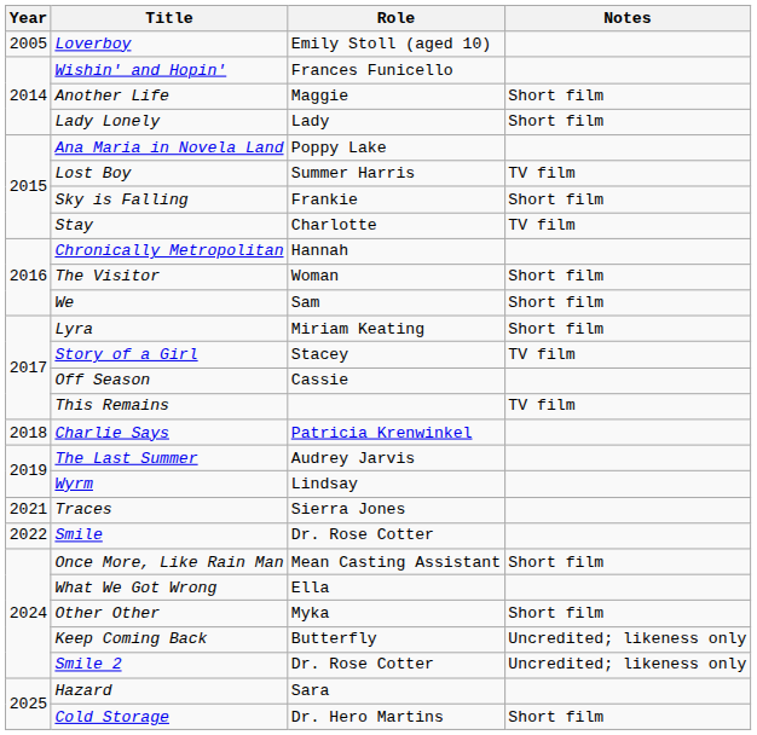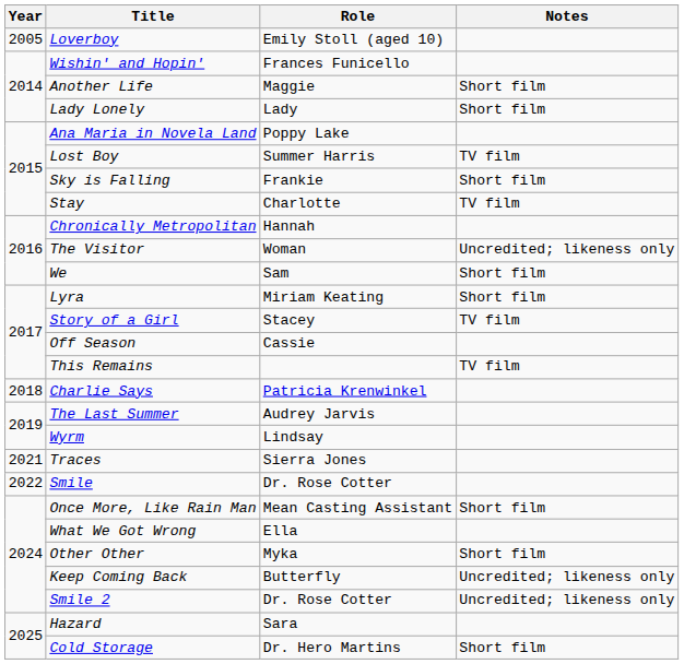The Visitor | Notes: Short film -> Uncredited; likeness only
